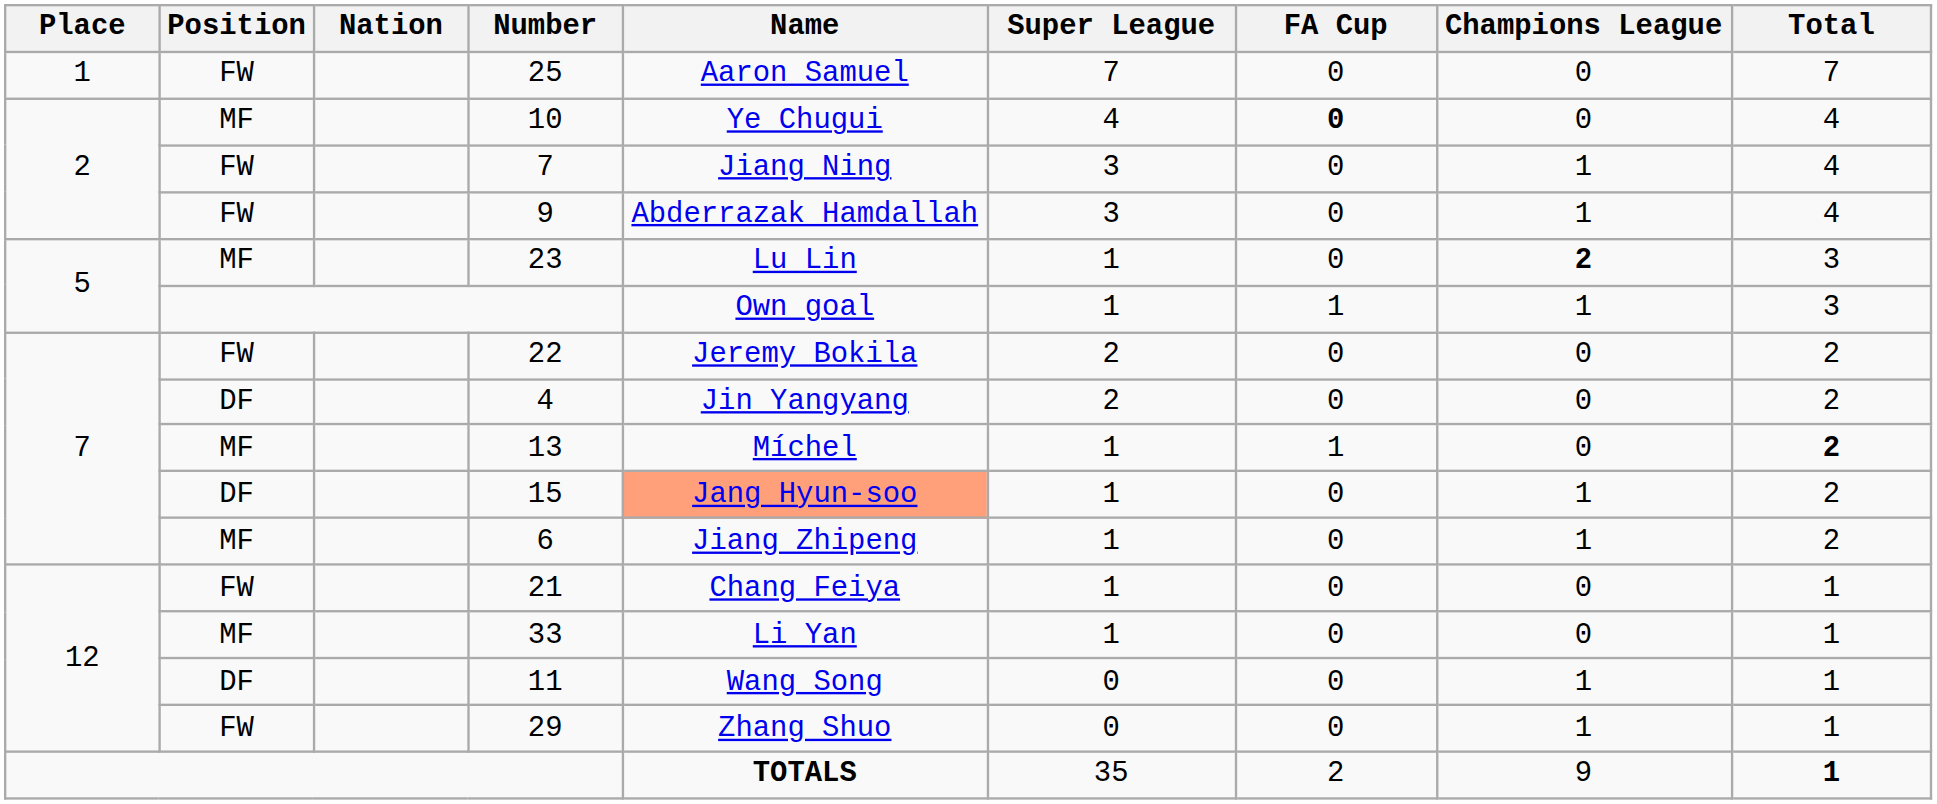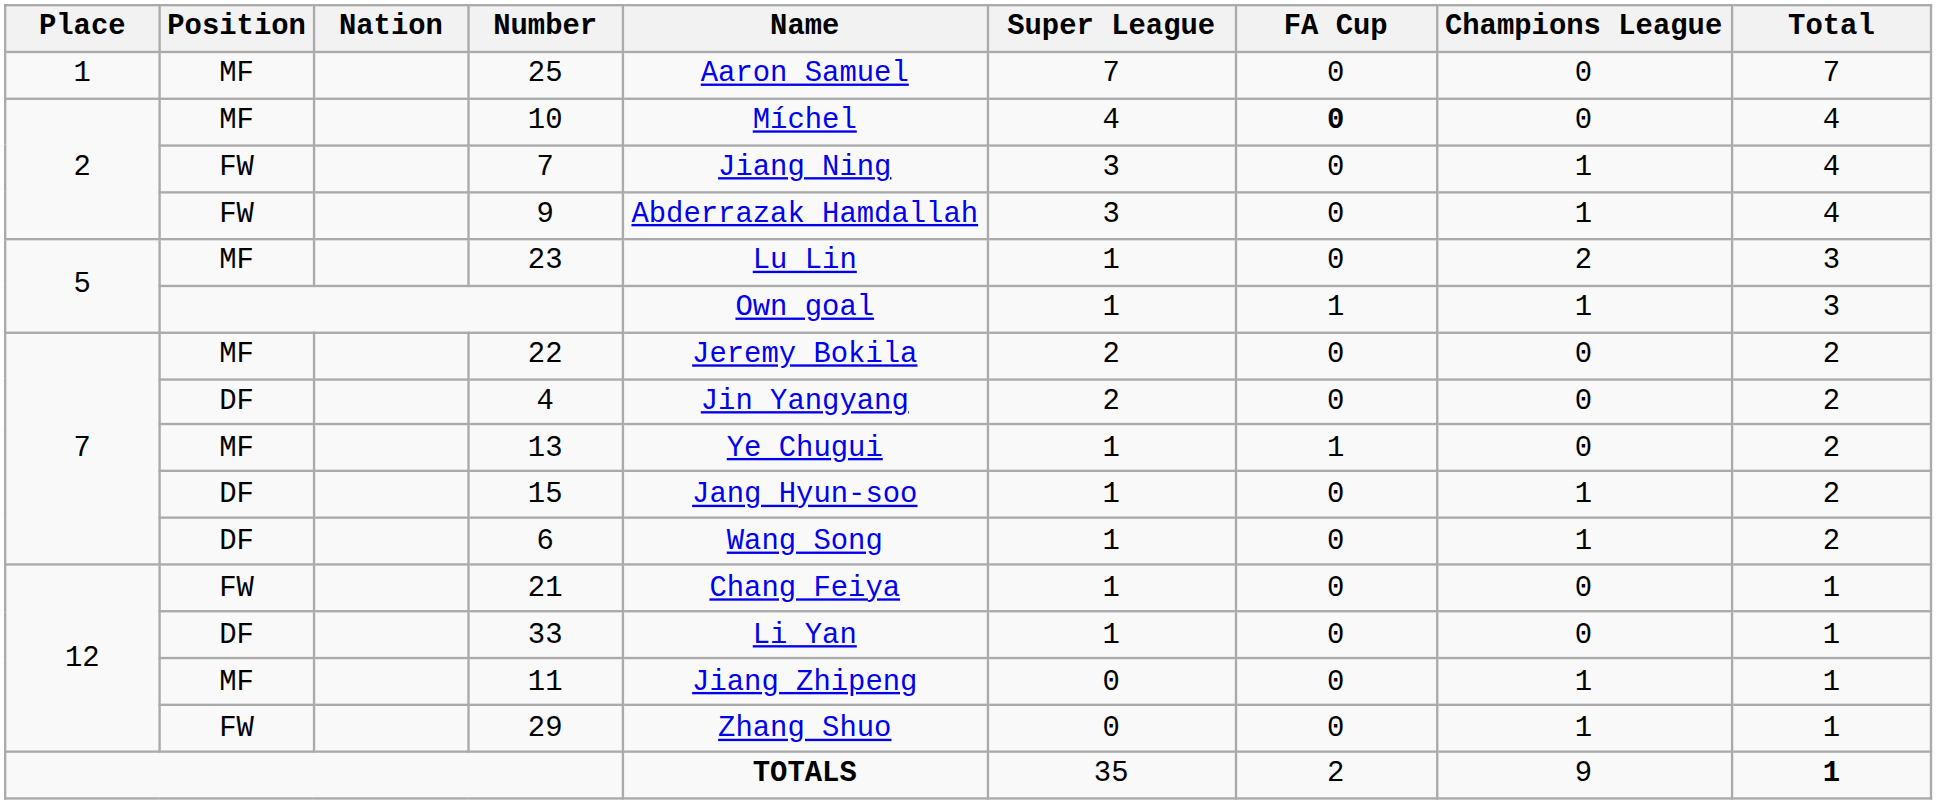25 | Position: FW -> MF
10 | Name: Ye Chugui -> Míchel
23 | Champions League: bold -> normal
22 | Position: FW -> MF
13 | Name: Míchel -> Ye Chugui
13 | Total: bold -> normal
15 | Name: lightsalmon background -> no background
6 | Position: MF -> DF
6 | Name: Jiang Zhipeng -> Wang Song
33 | Position: MF -> DF
11 | Position: DF -> MF
11 | Name: Wang Song -> Jiang Zhipeng
